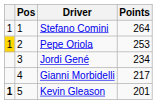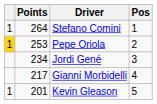columns swapped: Pos <-> Points
Kevin Gleason | column 1: bold -> normal
